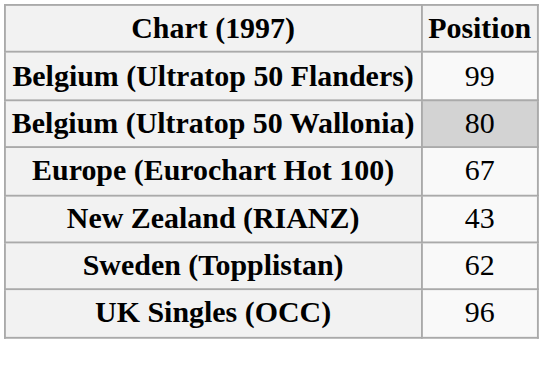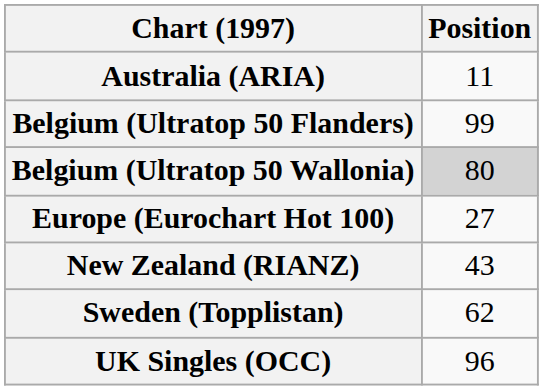+ row: Australia (ARIA) | 11
Europe (Eurochart Hot 100) | Position: 67 -> 27
